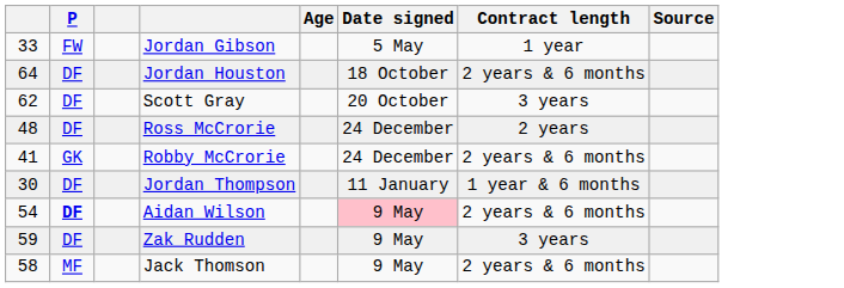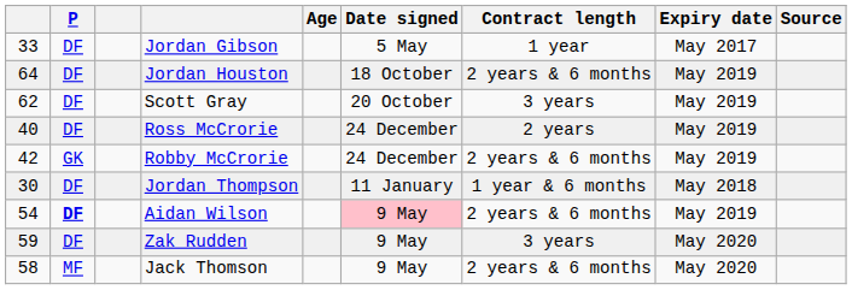+ column: Expiry date | May 2017 | May 2019 | May 2019 | May 2019 | May 2019 | May 2018 | May 2019 | May 2020 | May 2020
Jordan Gibson | P: FW -> DF
Ross McCrorie | column 1: 48 -> 40
Robby McCrorie | column 1: 41 -> 42
